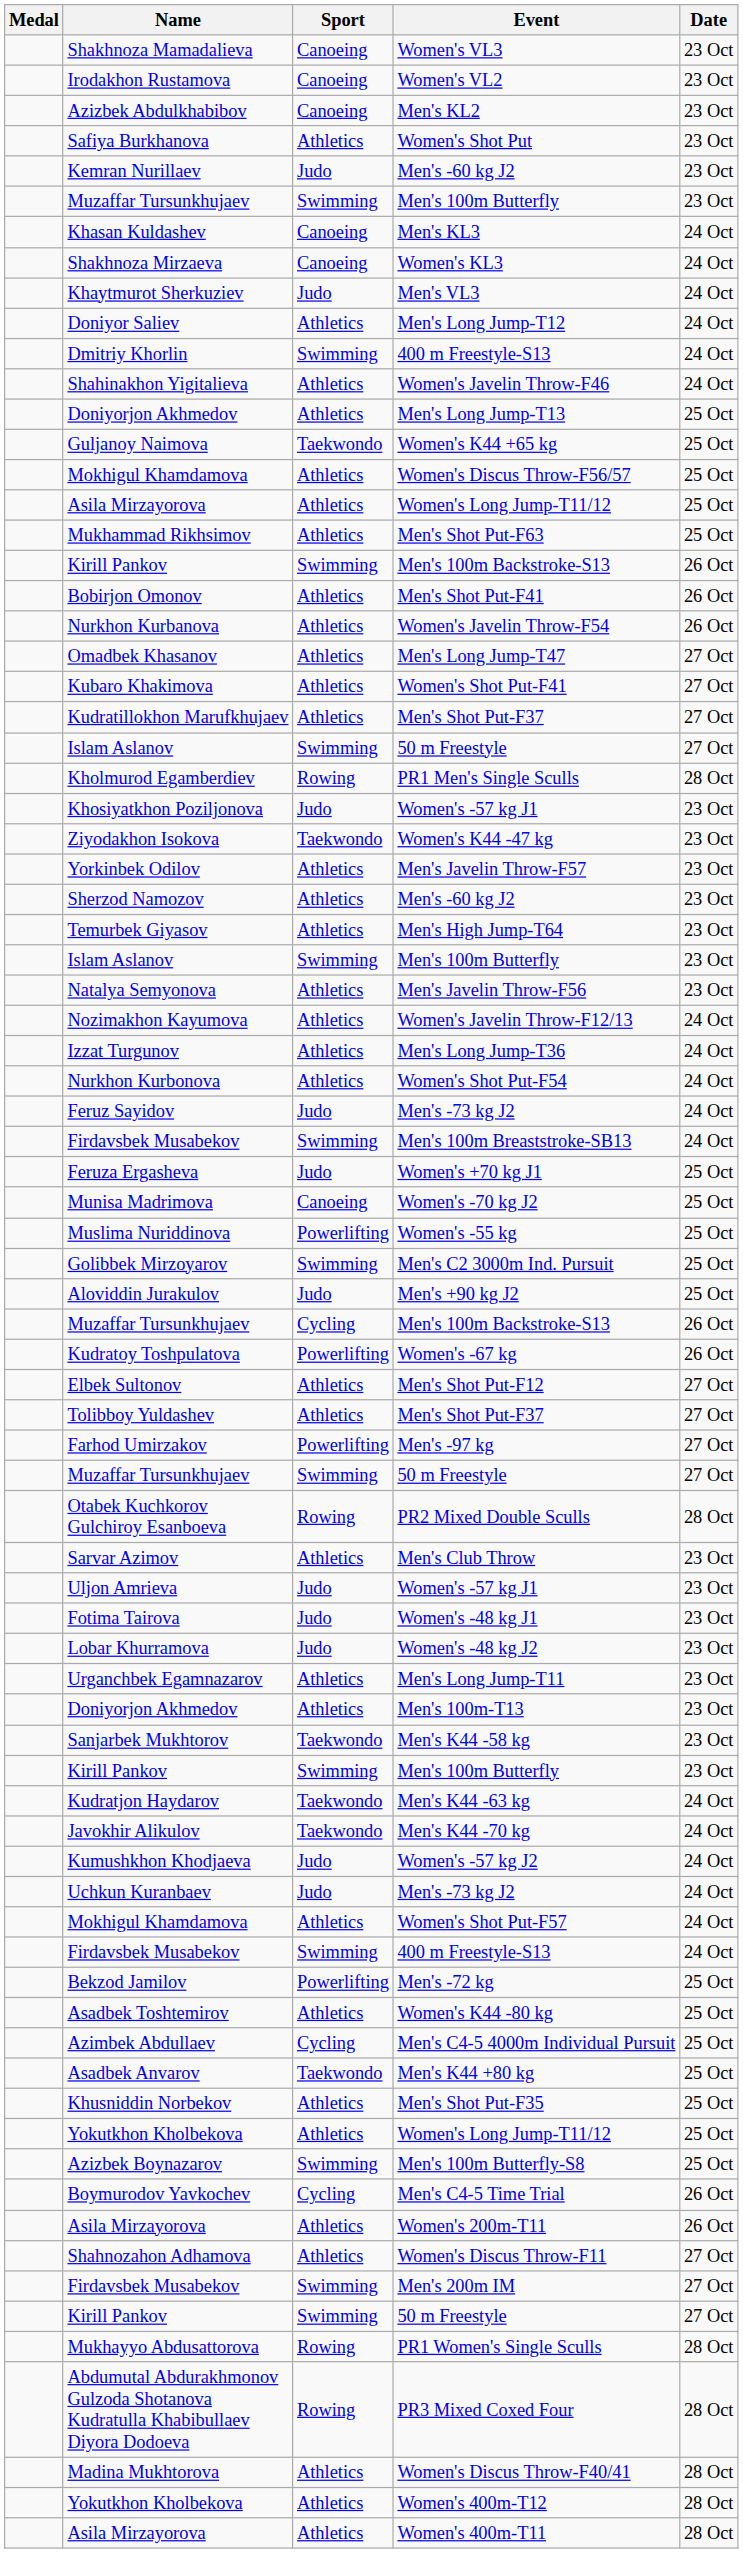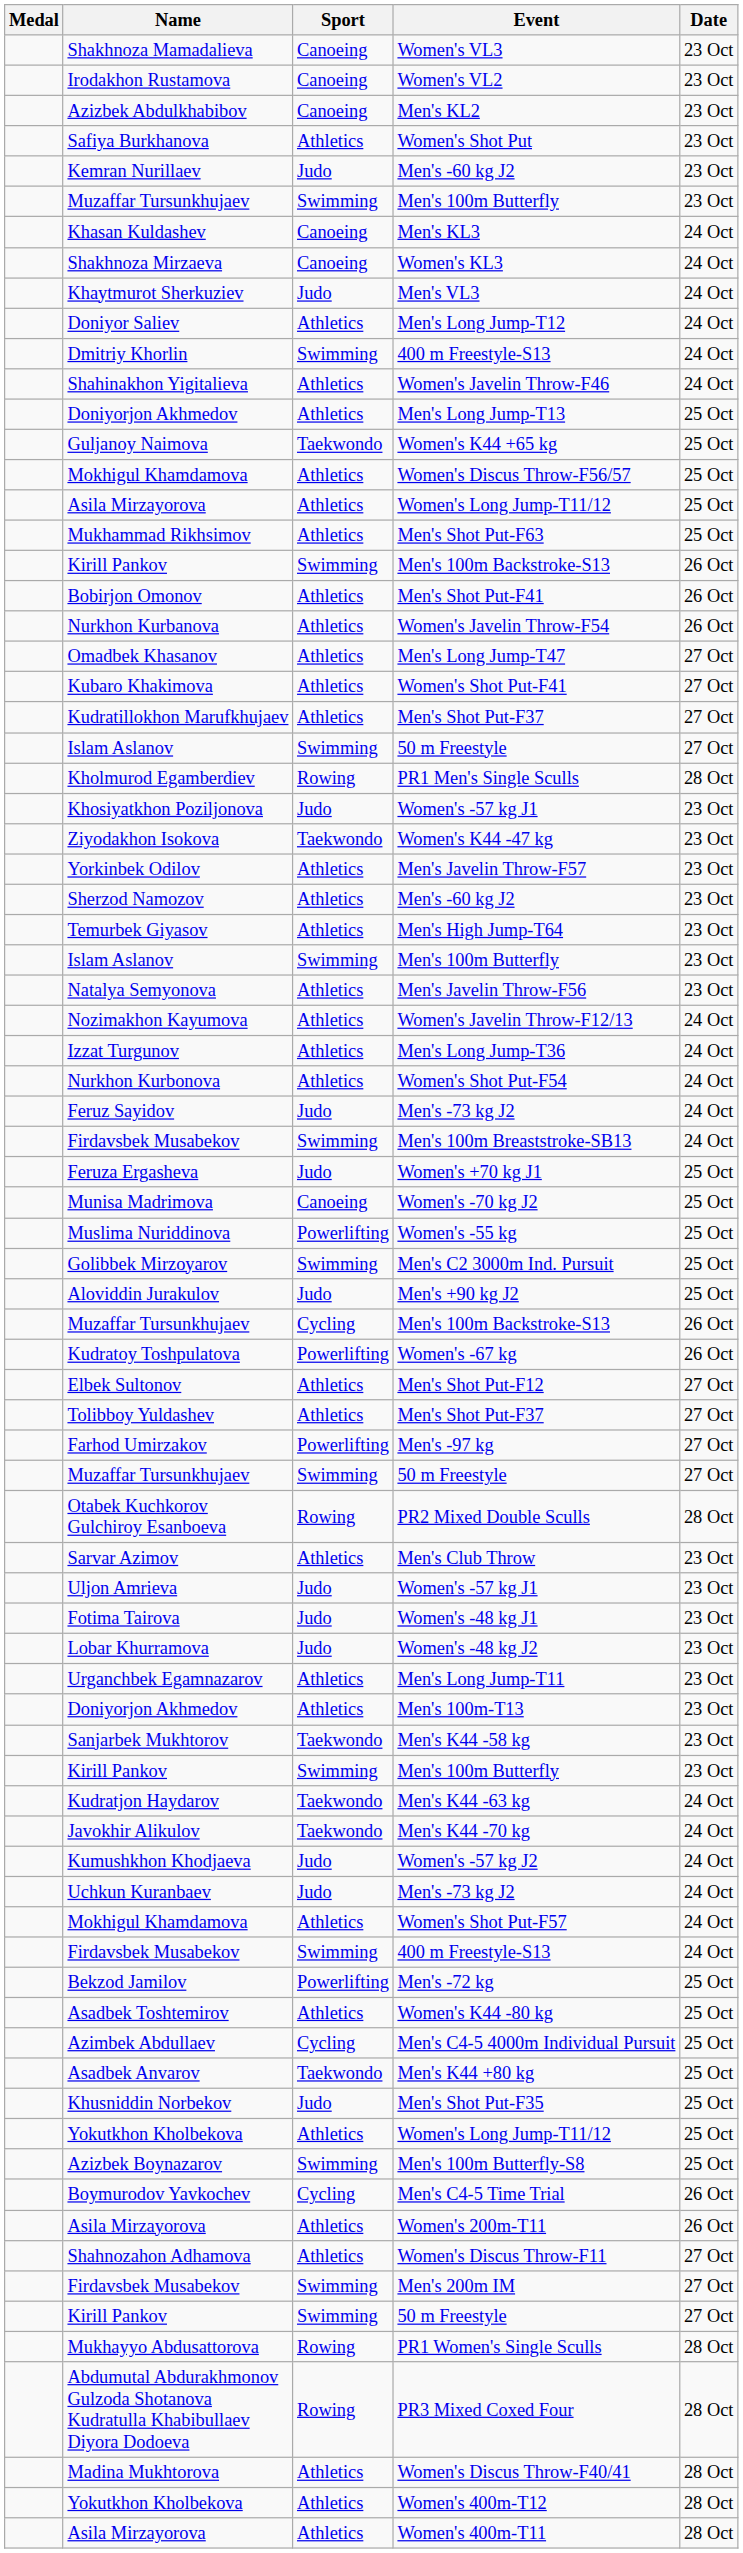Men's Shot Put-F35 | Sport: Athletics -> Judo
